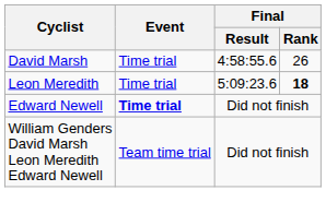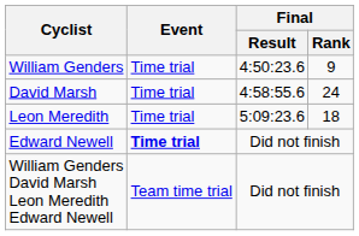+ row: William Genders | Time trial | 4:50:23.6 | 9
David Marsh | Final / Rank: 26 -> 24
Leon Meredith | Final / Rank: bold -> normal
